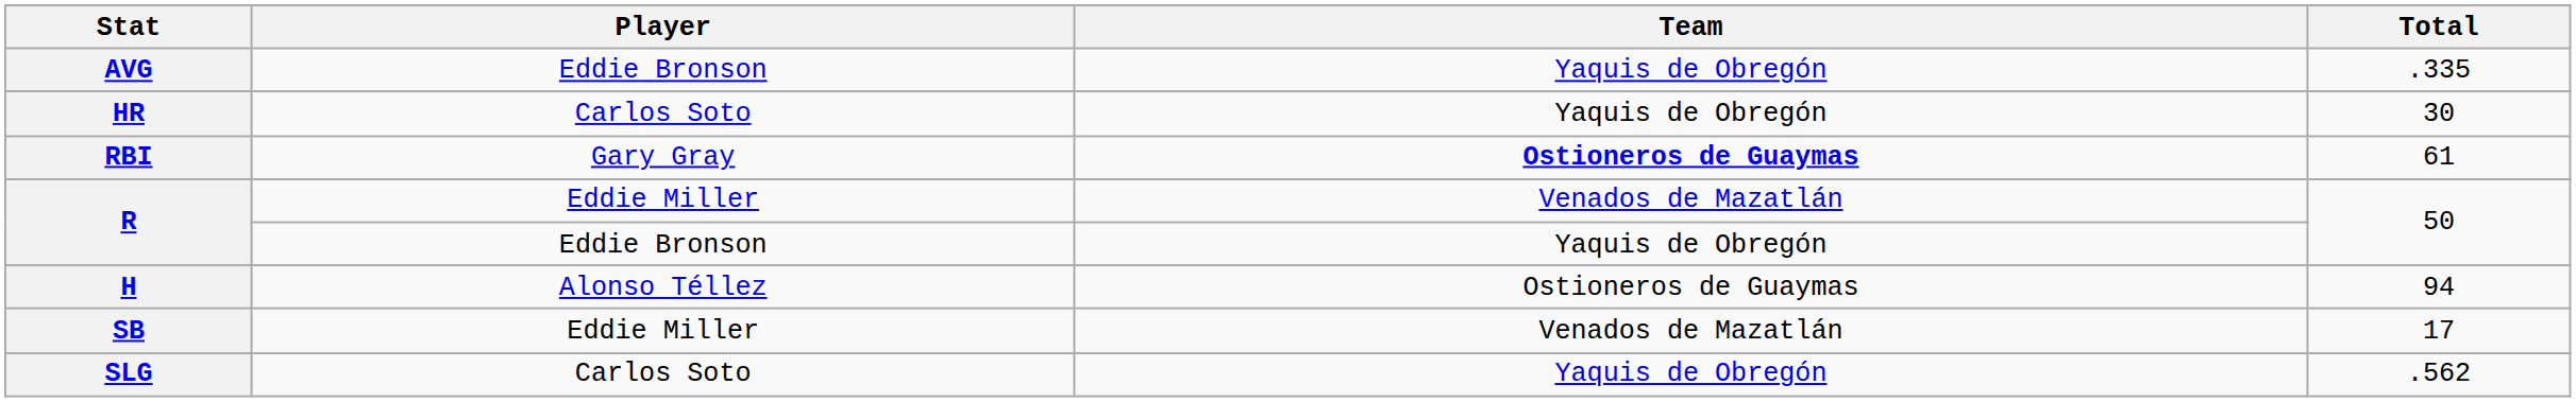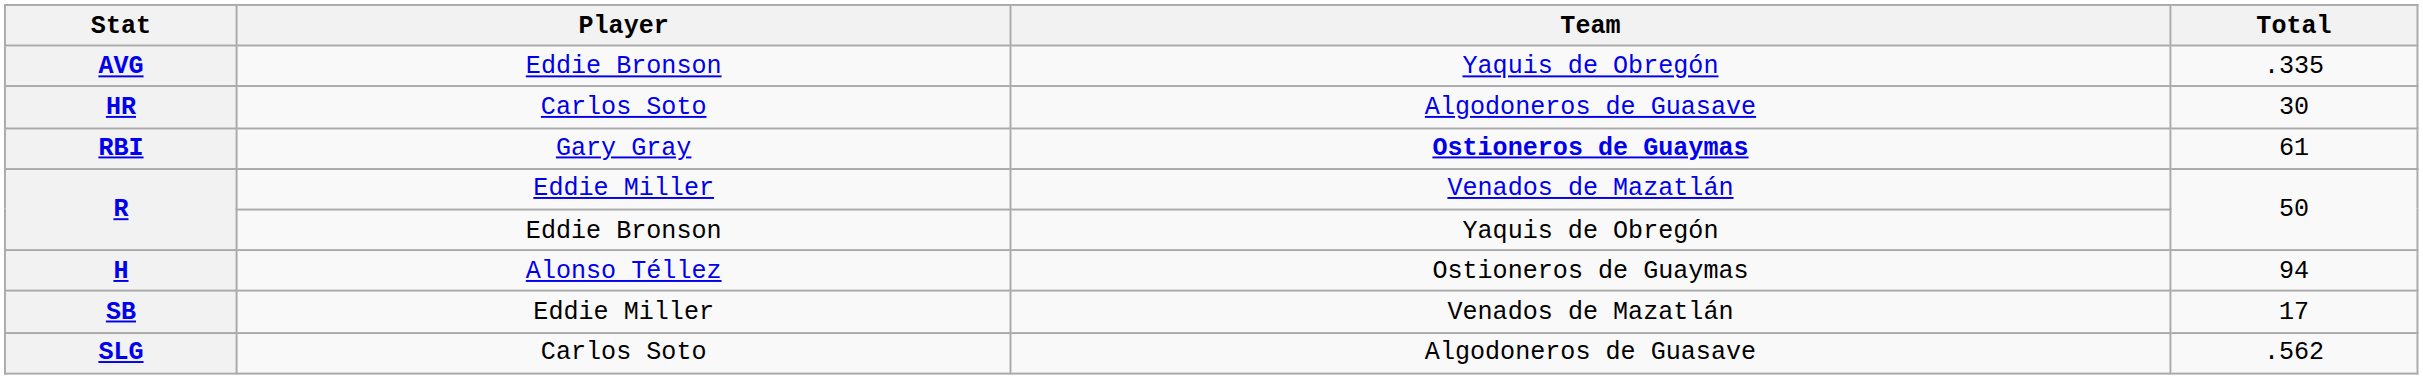HR | Team: Yaquis de Obregón -> Algodoneros de Guasave
SLG | Team: Yaquis de Obregón -> Algodoneros de Guasave
